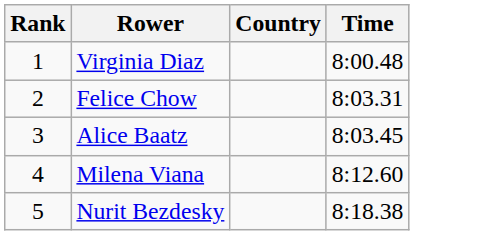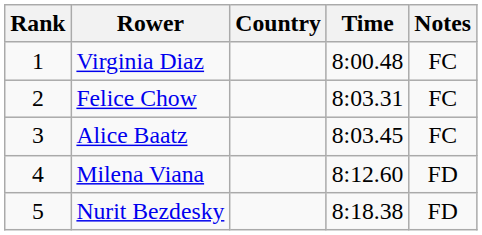+ column: Notes | FC | FC | FC | FD | FD
